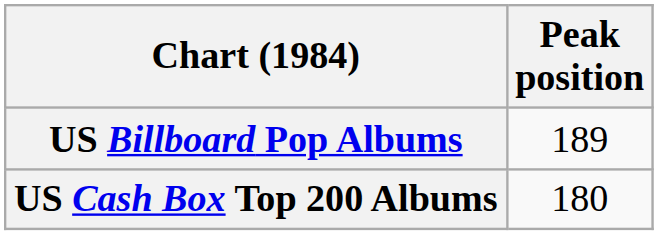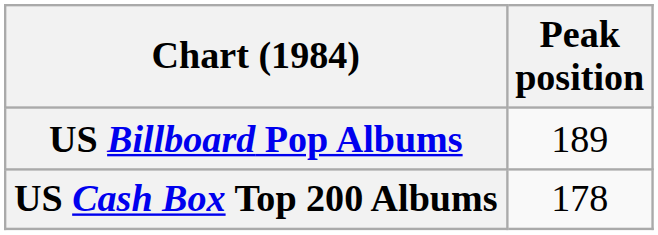US Cash Box Top 200 Albums | Peak position: 180 -> 178
